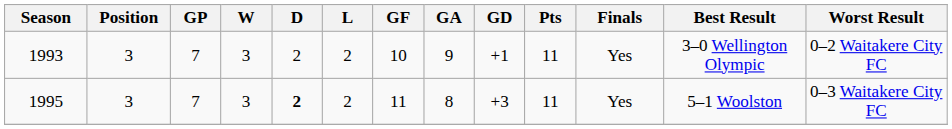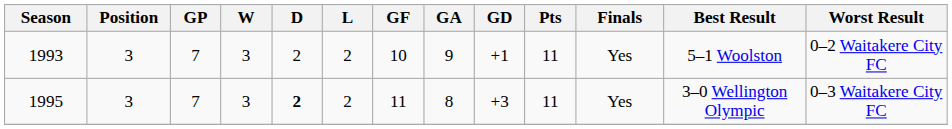1993 | Best Result: 3–0 Wellington Olympic -> 5–1 Woolston
1995 | Best Result: 5–1 Woolston -> 3–0 Wellington Olympic
